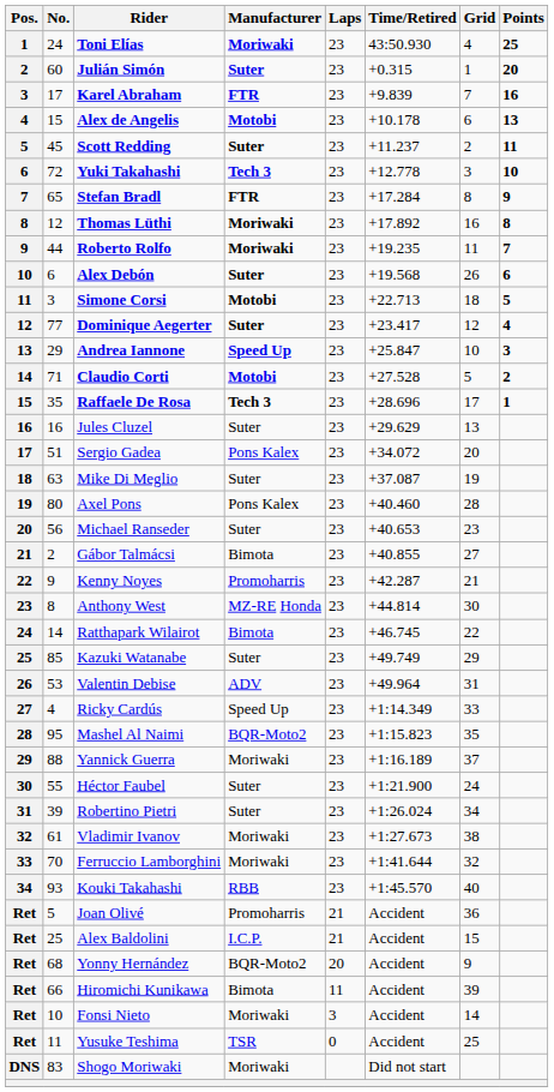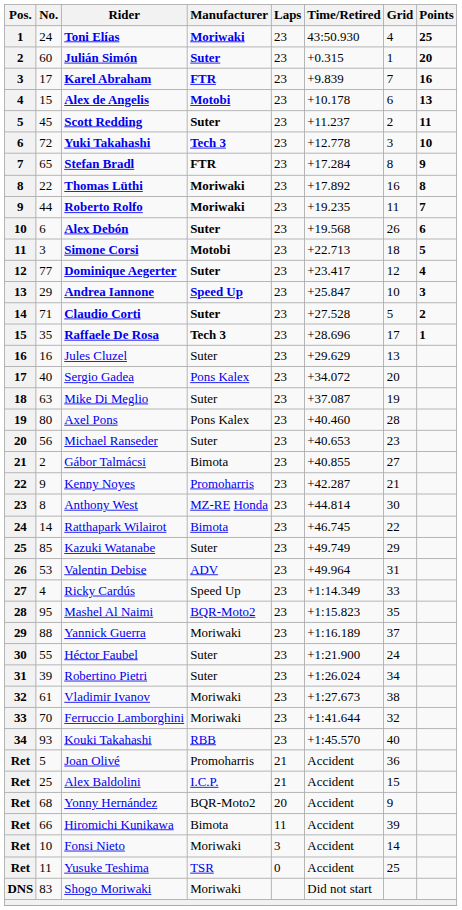Thomas Lüthi | No.: 12 -> 22
Claudio Corti | Manufacturer: Motobi -> Suter
Sergio Gadea | No.: 51 -> 40
